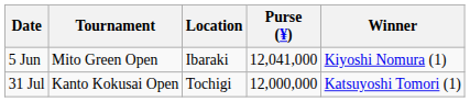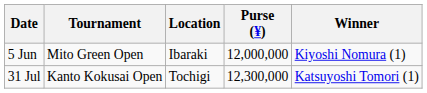5 Jun | Purse (¥): 12,041,000 -> 12,000,000
31 Jul | Purse (¥): 12,000,000 -> 12,300,000
